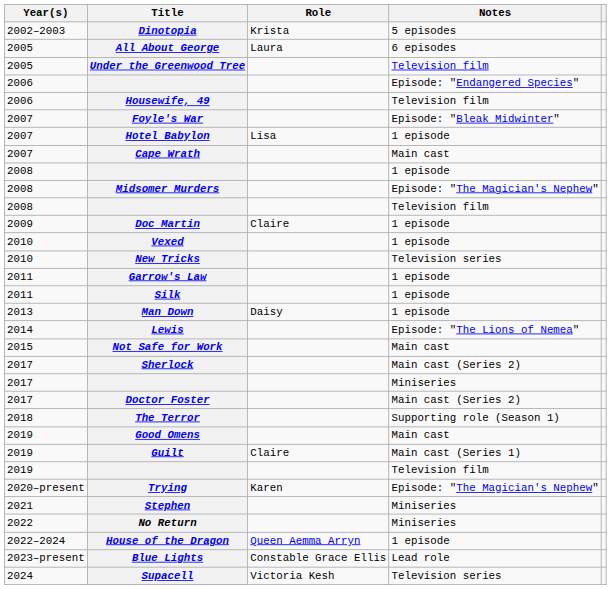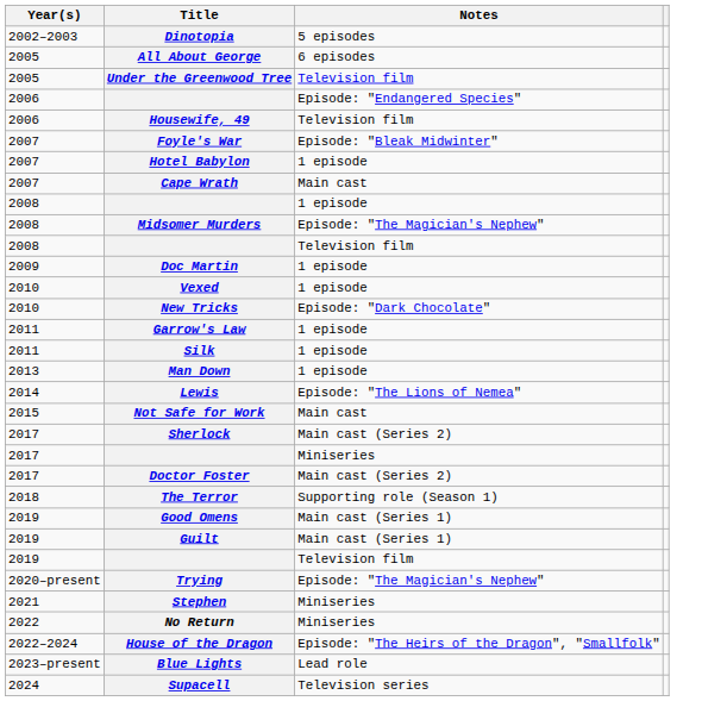- column: Role | Krista | Laura | Lisa | Claire | Daisy | Claire | Karen | Queen Aemma Arryn | Constable Grace Ellis | Victoria Kesh
New Tricks | Notes: Television series -> Episode: "Dark Chocolate"
Good Omens | Notes: Main cast -> Main cast (Series 1)
House of the Dragon | Notes: 1 episode -> Episode: "The Heirs of the Dragon", "Smallfolk"
